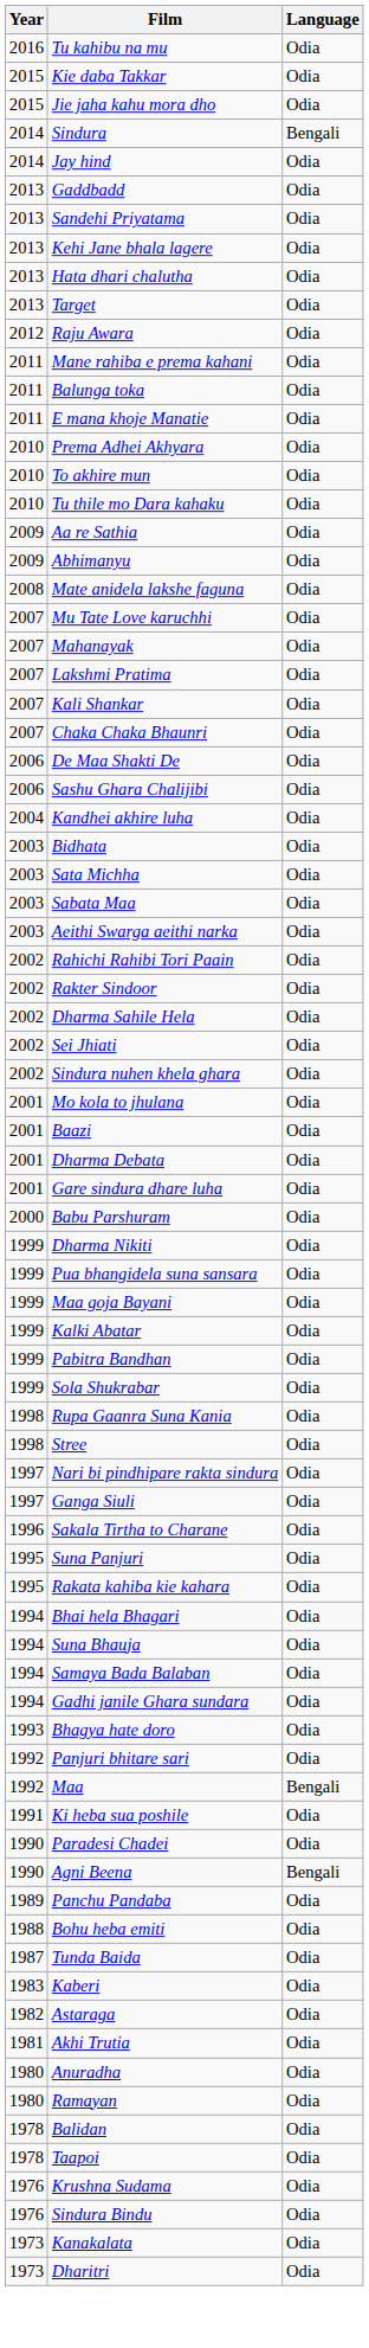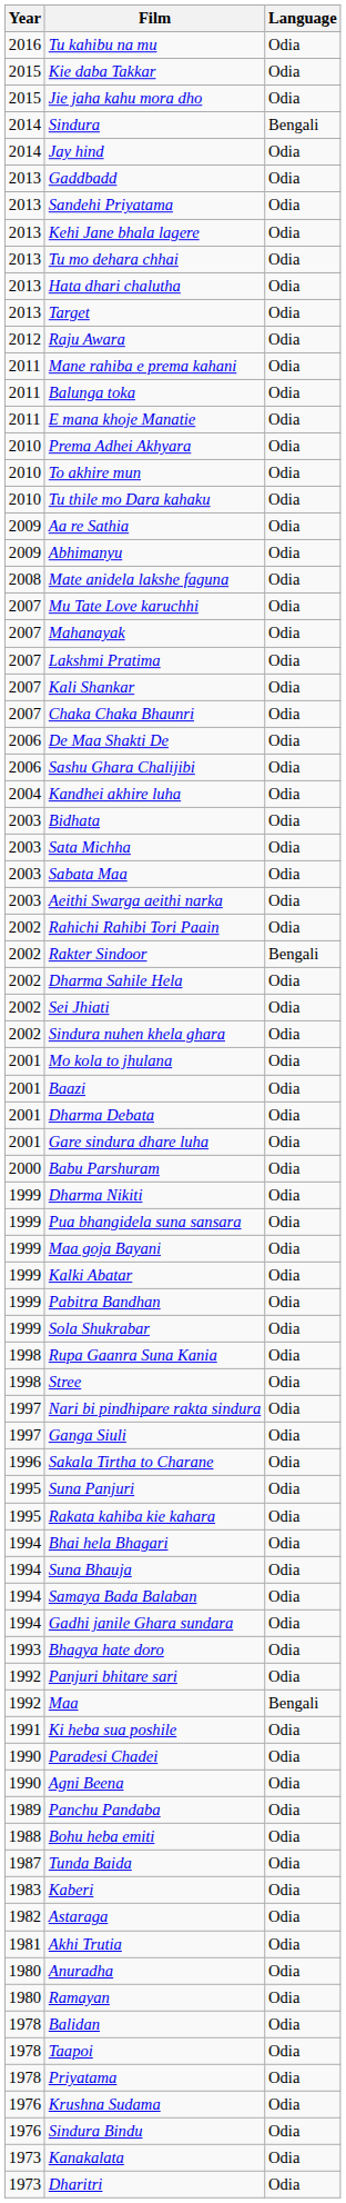+ row: 2013 | Tu mo dehara chhai | Odia
Rakter Sindoor | Language: Odia -> Bengali
Agni Beena | Language: Bengali -> Odia
+ row: 1978 | Priyatama | Odia
